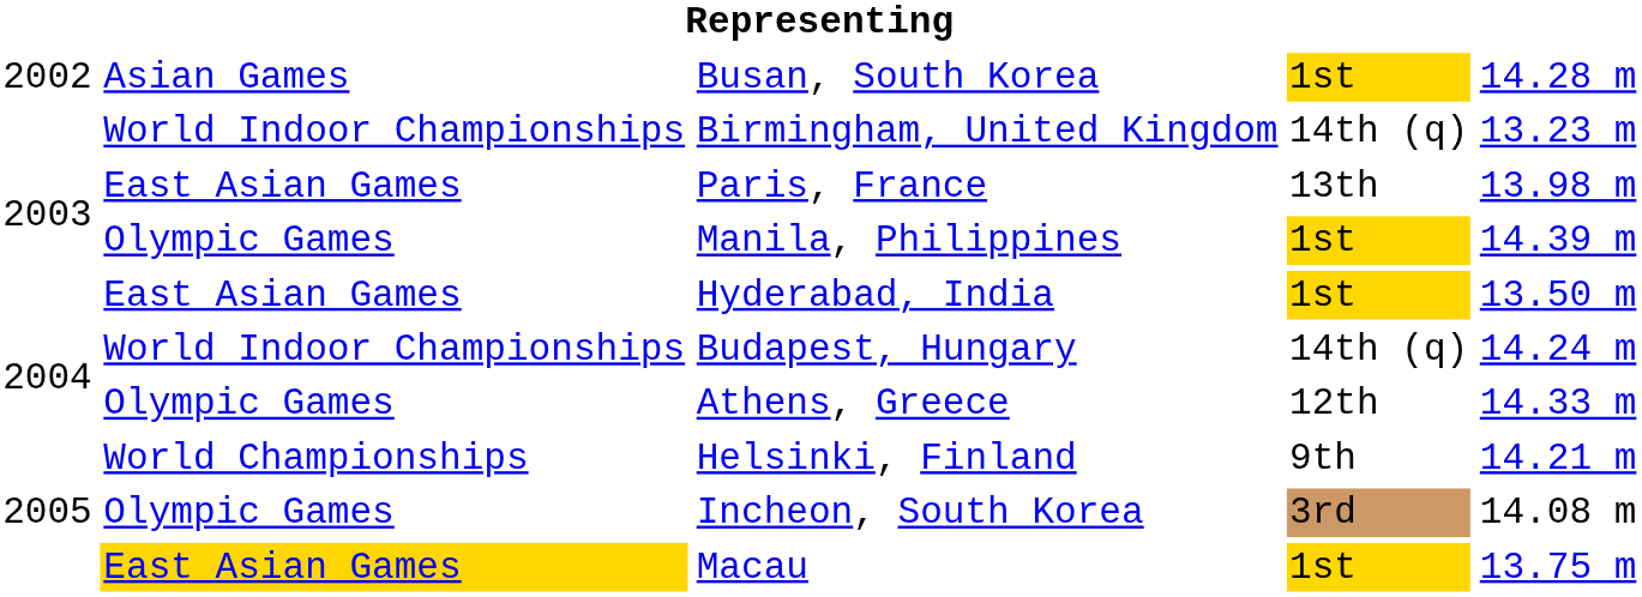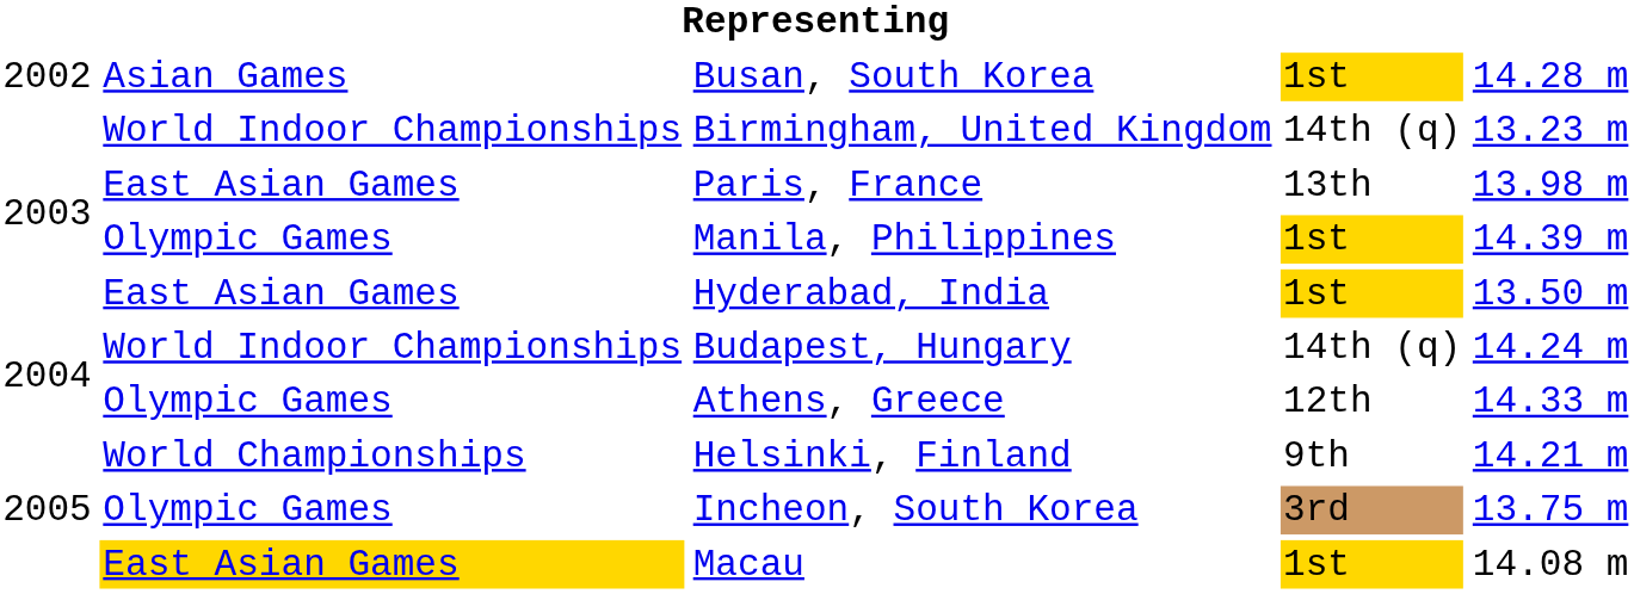Incheon, South Korea | column 5: 14.08 m -> 13.75 m
Macau | column 5: 13.75 m -> 14.08 m
